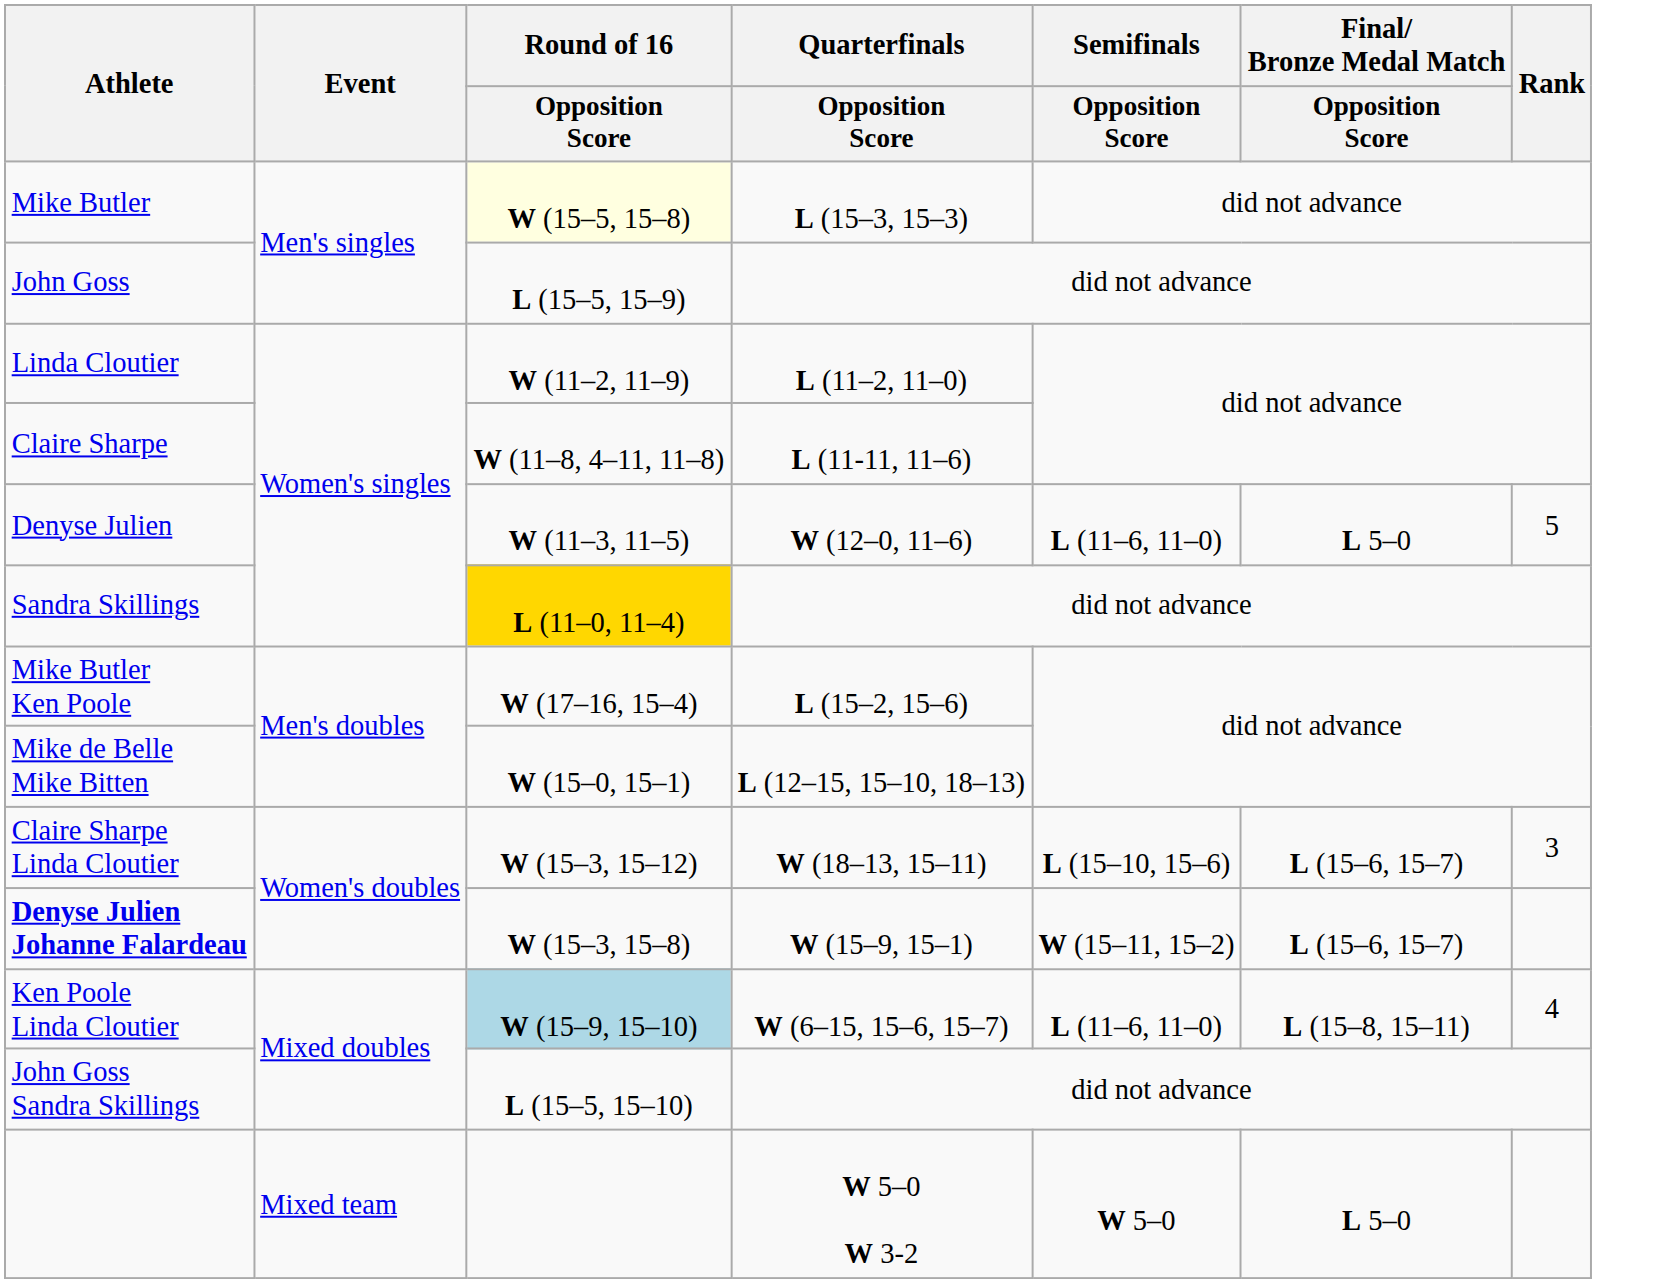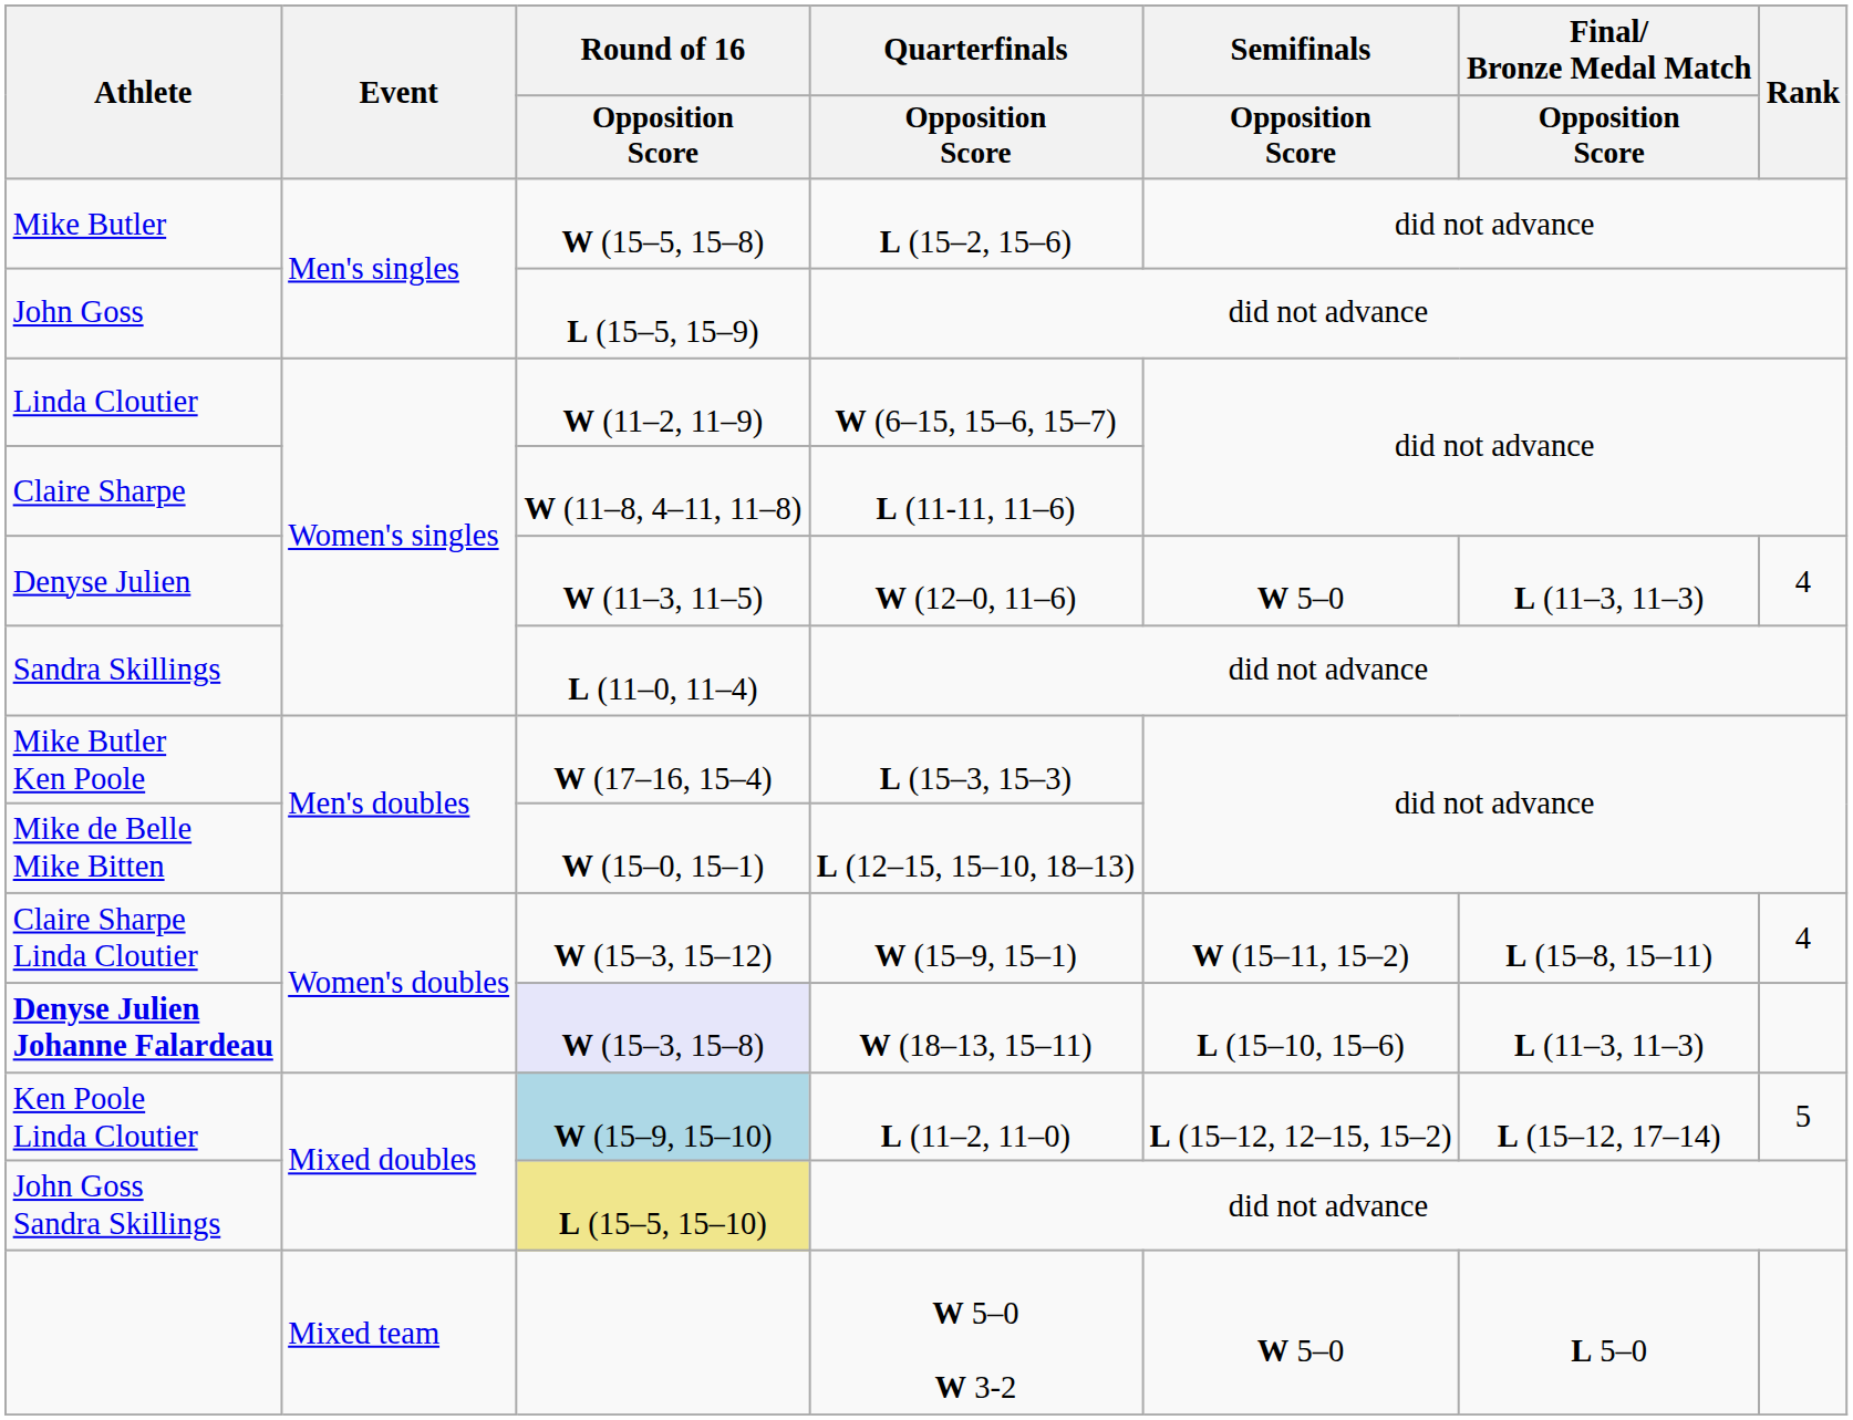Mike Butler | Round of 16 / Opposition Score: lightyellow background -> no background
Mike Butler | Quarterfinals / Opposition Score: L (15–3, 15–3) -> L (15–2, 15–6)
Linda Cloutier | Quarterfinals / Opposition Score: L (11–2, 11–0) -> W (6–15, 15–6, 15–7)
Denyse Julien | Semifinals / Opposition Score: L (11–6, 11–0) -> W 5–0
Denyse Julien | Final/ Bronze Medal Match / Opposition Score: L 5–0 -> L (11–3, 11–3)
Denyse Julien | Rank: 5 -> 4
Sandra Skillings | Round of 16 / Opposition Score: gold background -> no background
Mike Butler Ken Poole | Quarterfinals / Opposition Score: L (15–2, 15–6) -> L (15–3, 15–3)
Claire Sharpe Linda Cloutier | Quarterfinals / Opposition Score: W (18–13, 15–11) -> W (15–9, 15–1)
Claire Sharpe Linda Cloutier | Semifinals / Opposition Score: L (15–10, 15–6) -> W (15–11, 15–2)
Claire Sharpe Linda Cloutier | Final/ Bronze Medal Match / Opposition Score: L (15–6, 15–7) -> L (15–8, 15–11)
Claire Sharpe Linda Cloutier | Rank: 3 -> 4
Denyse Julien Johanne Falardeau | Round of 16 / Opposition Score: no background -> lavender background
Denyse Julien Johanne Falardeau | Quarterfinals / Opposition Score: W (15–9, 15–1) -> W (18–13, 15–11)
Denyse Julien Johanne Falardeau | Semifinals / Opposition Score: W (15–11, 15–2) -> L (15–10, 15–6)
Denyse Julien Johanne Falardeau | Final/ Bronze Medal Match / Opposition Score: L (15–6, 15–7) -> L (11–3, 11–3)
Ken Poole Linda Cloutier | Quarterfinals / Opposition Score: W (6–15, 15–6, 15–7) -> L (11–2, 11–0)
Ken Poole Linda Cloutier | Semifinals / Opposition Score: L (11–6, 11–0) -> L (15–12, 12–15, 15–2)
Ken Poole Linda Cloutier | Final/ Bronze Medal Match / Opposition Score: L (15–8, 15–11) -> L (15–12, 17–14)
Ken Poole Linda Cloutier | Rank: 4 -> 5
John Goss Sandra Skillings | Round of 16 / Opposition Score: no background -> khaki background
